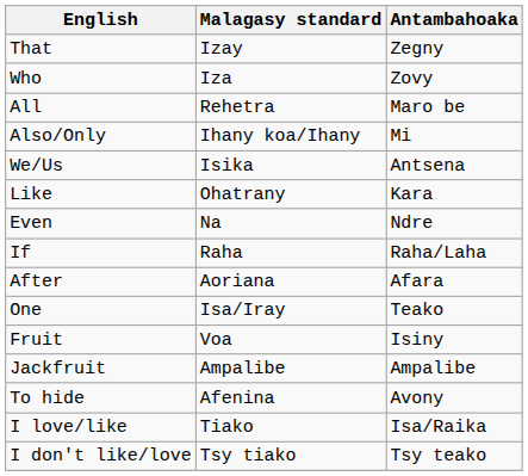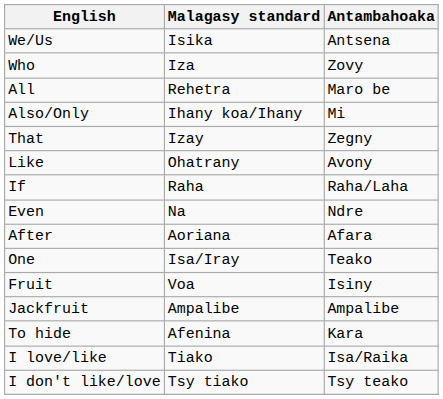rows swapped: We/Us <-> That
Like | Antambahoaka: Kara -> Avony
rows swapped: Even <-> If
To hide | Antambahoaka: Avony -> Kara
